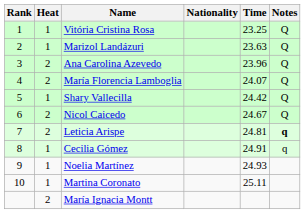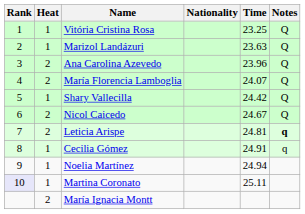Noelia Martínez | Time: 24.93 -> 24.94
Martina Coronato | Rank: no background -> lavender background
